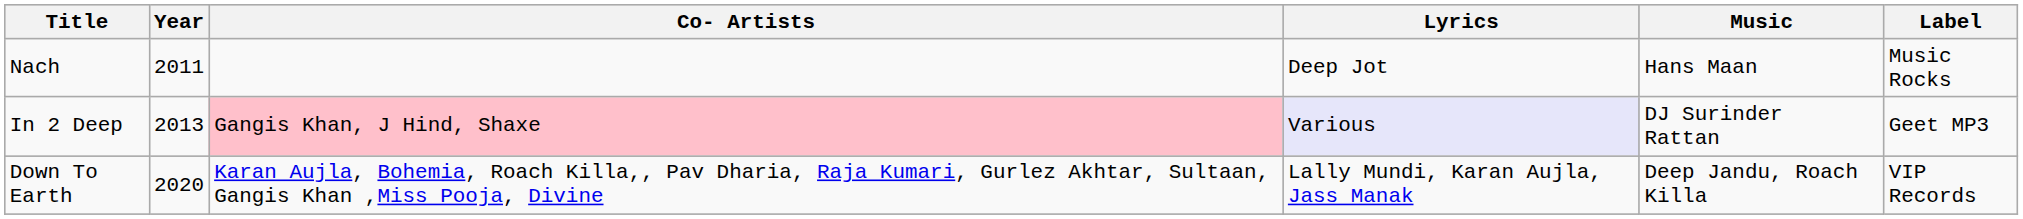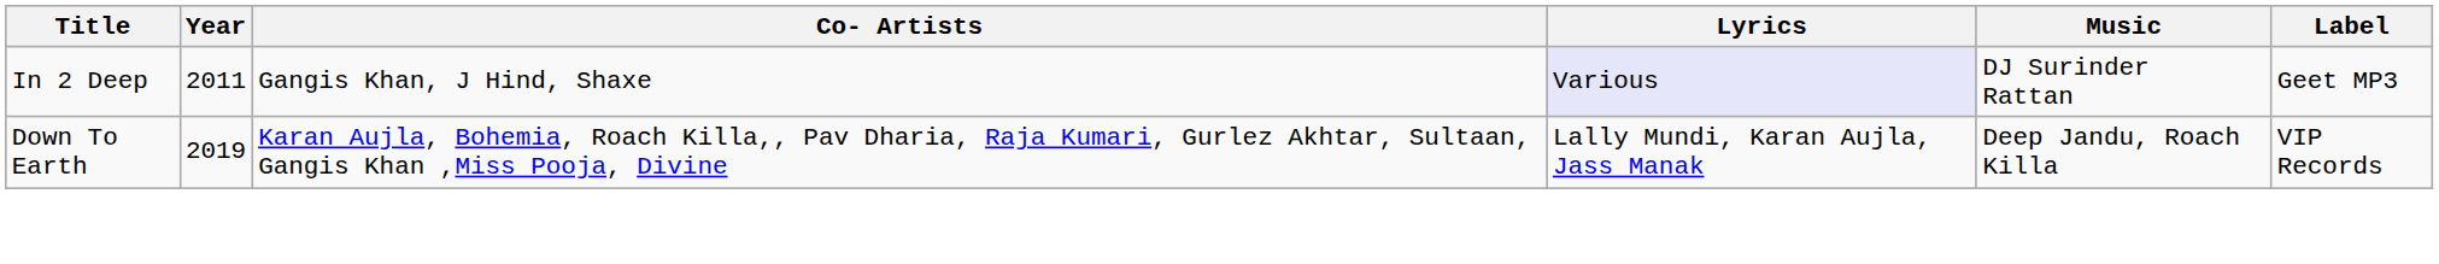- row: Nach | 2011 | Deep Jot | Hans Maan | Music Rocks
In 2 Deep | Year: 2013 -> 2011
In 2 Deep | Co- Artists: pink background -> no background
Down To Earth | Year: 2020 -> 2019
